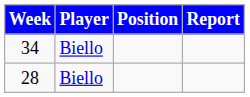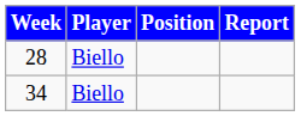rows swapped: 28 <-> 34
